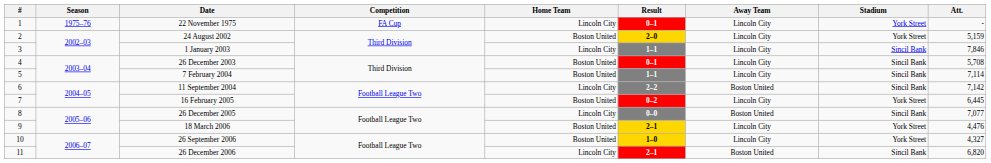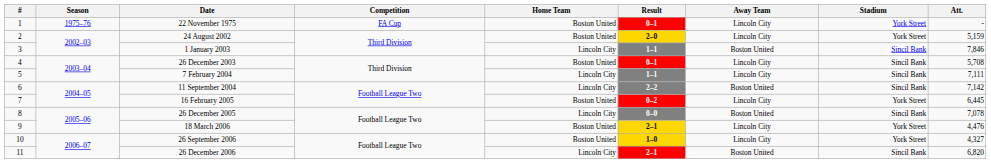22 November 1975 | Home Team: Lincoln City -> Boston United
1 January 2003 | Away Team: Lincoln City -> Boston United
7 February 2004 | Home Team: Boston United -> Lincoln City
7 February 2004 | Att.: 7,114 -> 7,111
26 December 2005 | Att.: 7,077 -> 7,078
